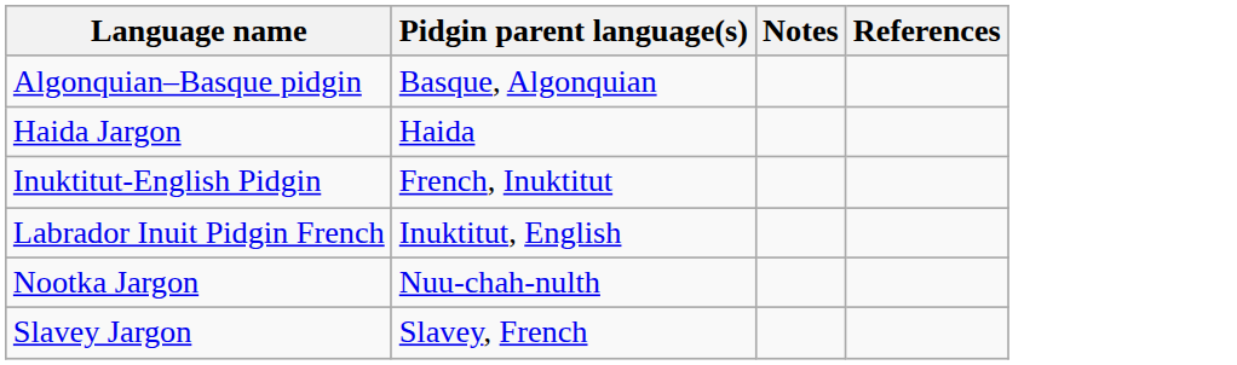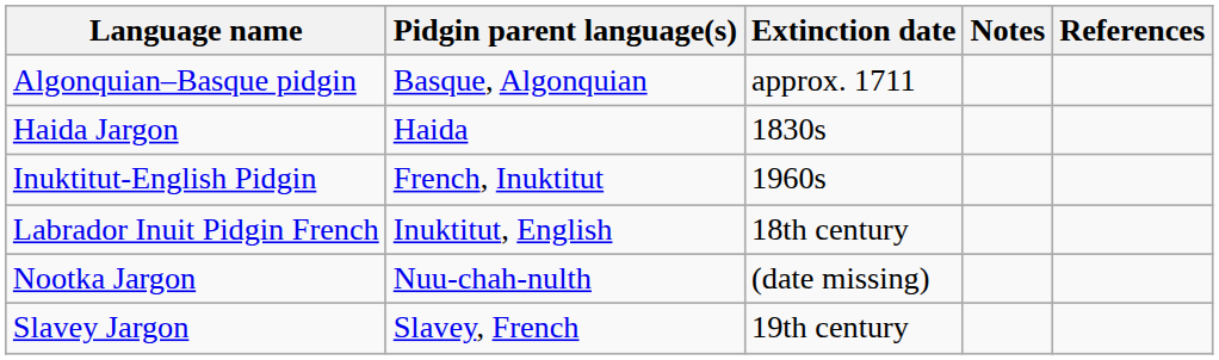+ column: Extinction date | approx. 1711 | 1830s | 1960s | 18th century | (date missing) | 19th century
